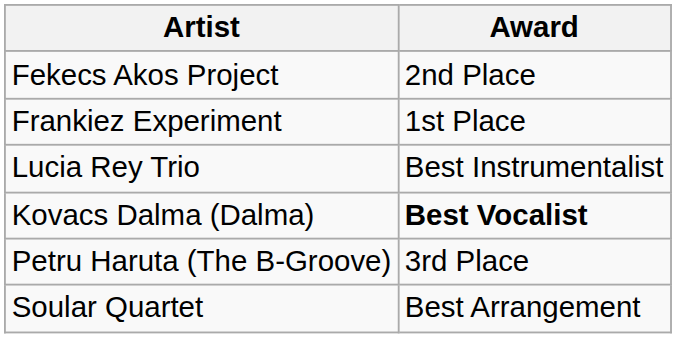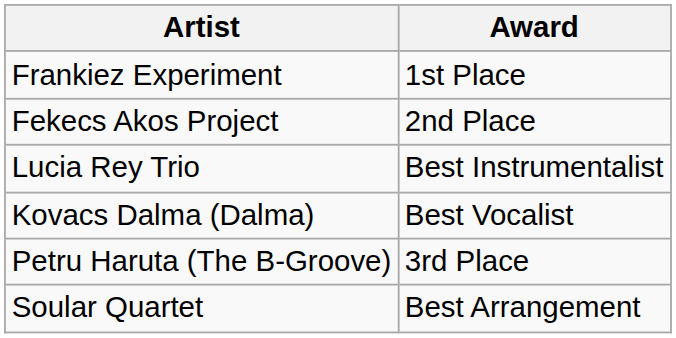rows swapped: Frankiez Experiment <-> Fekecs Akos Project
Kovacs Dalma (Dalma) | Award: bold -> normal
